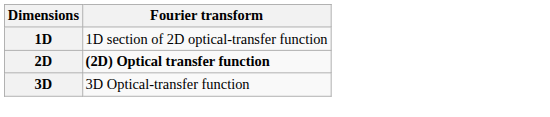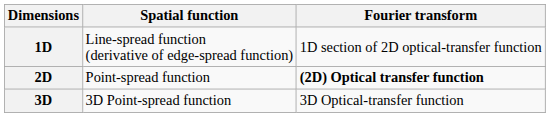+ column: Spatial function | Line-spread function (derivative of edge-spread function) | Point-spread function | 3D Point-spread function
